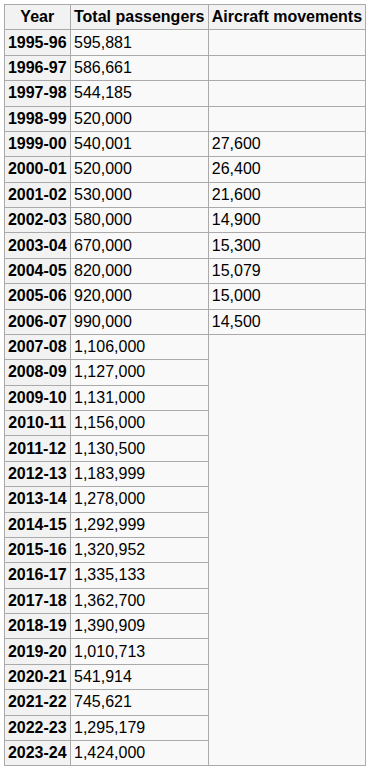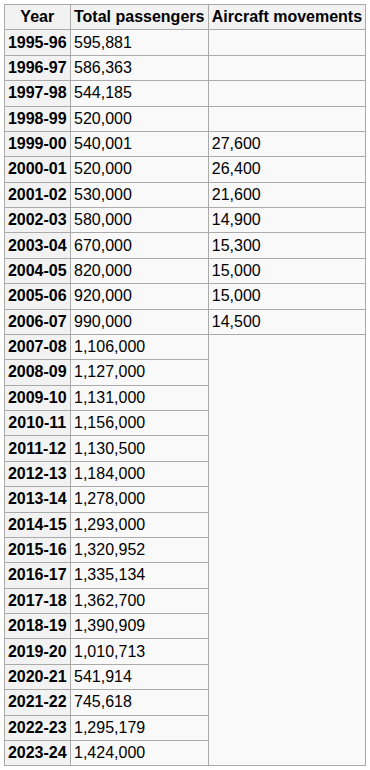1996-97 | Total passengers: 586,661 -> 586,363
2004-05 | Aircraft movements: 15,079 -> 15,000
2012-13 | Total passengers: 1,183,999 -> 1,184,000
2014-15 | Total passengers: 1,292,999 -> 1,293,000
2016-17 | Total passengers: 1,335,133 -> 1,335,134
2021-22 | Total passengers: 745,621 -> 745,618
